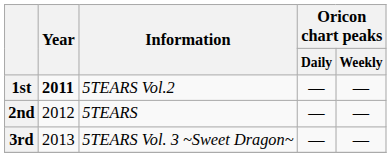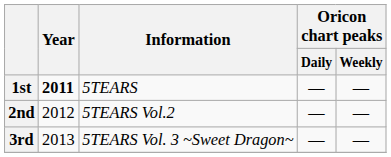1st | Information: 5TEARS Vol.2 -> 5TEARS
2nd | Information: 5TEARS -> 5TEARS Vol.2
